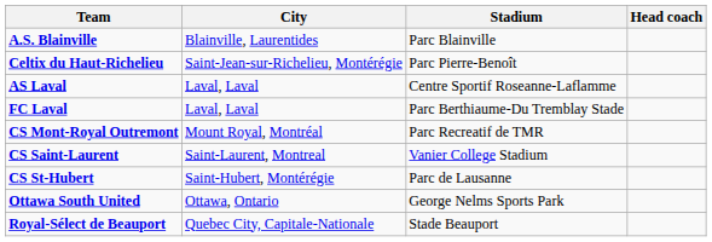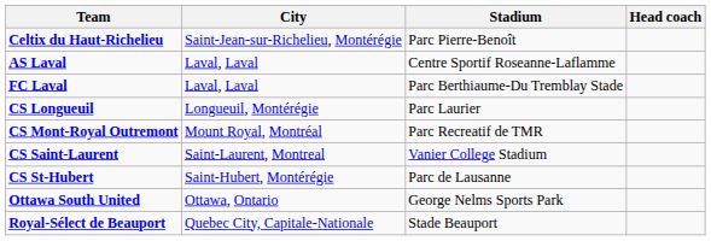- row: A.S. Blainville | Blainville, Laurentides | Parc Blainville
+ row: CS Longueuil | Longueuil, Montérégie | Parc Laurier
